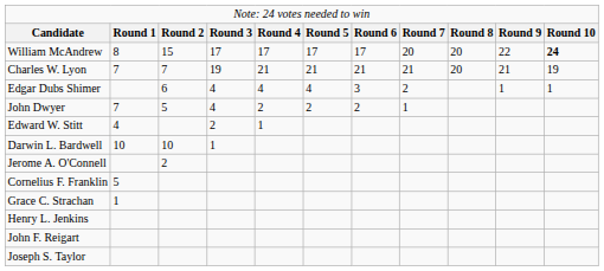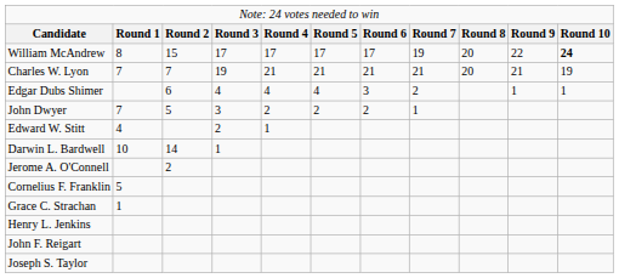William McAndrew | column 8: 20 -> 19
John Dwyer | column 4: 4 -> 3
Darwin L. Bardwell | column 3: 10 -> 14
